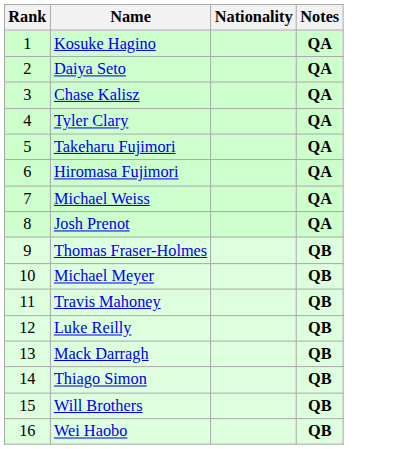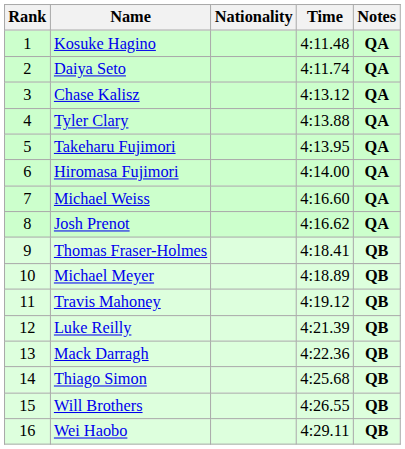+ column: Time | 4:11.48 | 4:11.74 | 4:13.12 | 4:13.88 | 4:13.95 | 4:14.00 | 4:16.60 | 4:16.62 | 4:18.41 | 4:18.89 | 4:19.12 | 4:21.39 | 4:22.36 | 4:25.68 | 4:26.55 | 4:29.11
